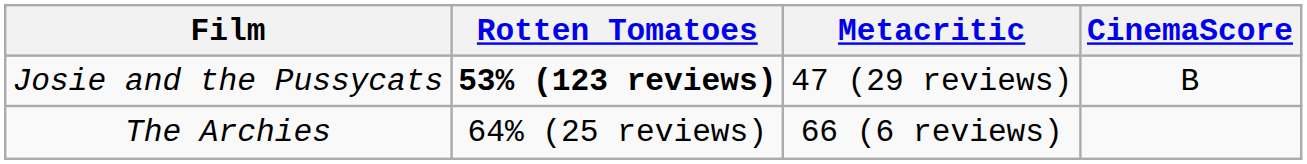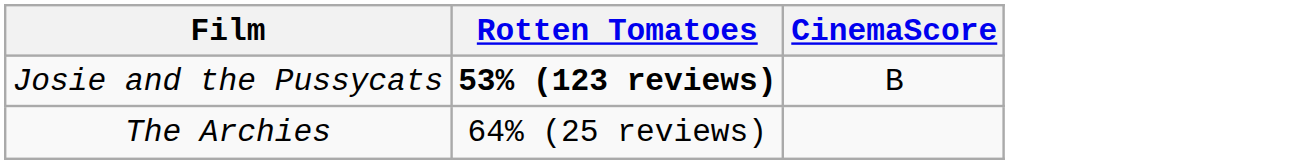- column: Metacritic | 47 (29 reviews) | 66 (6 reviews)
